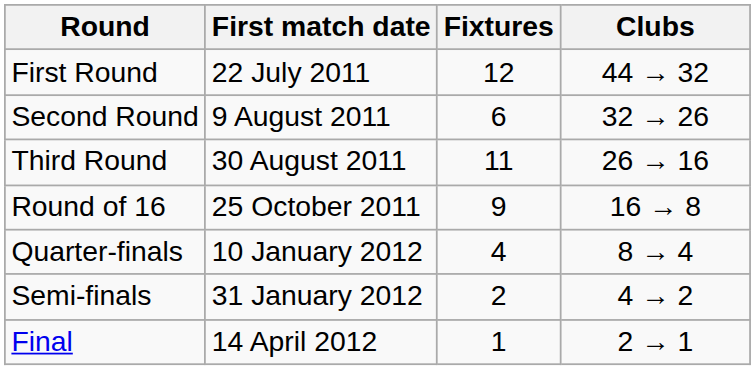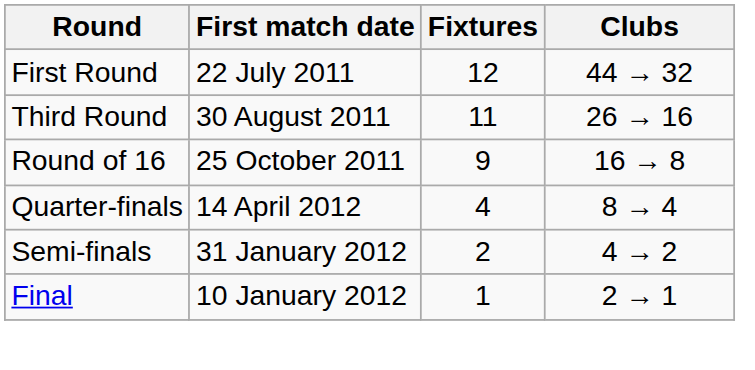- row: Second Round | 9 August 2011 | 6 | 32 → 26
Quarter-finals | First match date: 10 January 2012 -> 14 April 2012
Final | First match date: 14 April 2012 -> 10 January 2012
